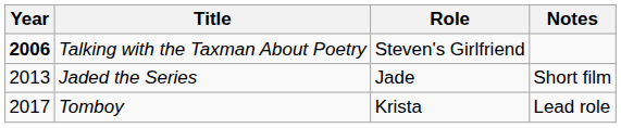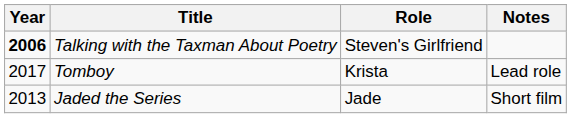rows swapped: Jaded the Series <-> Tomboy
